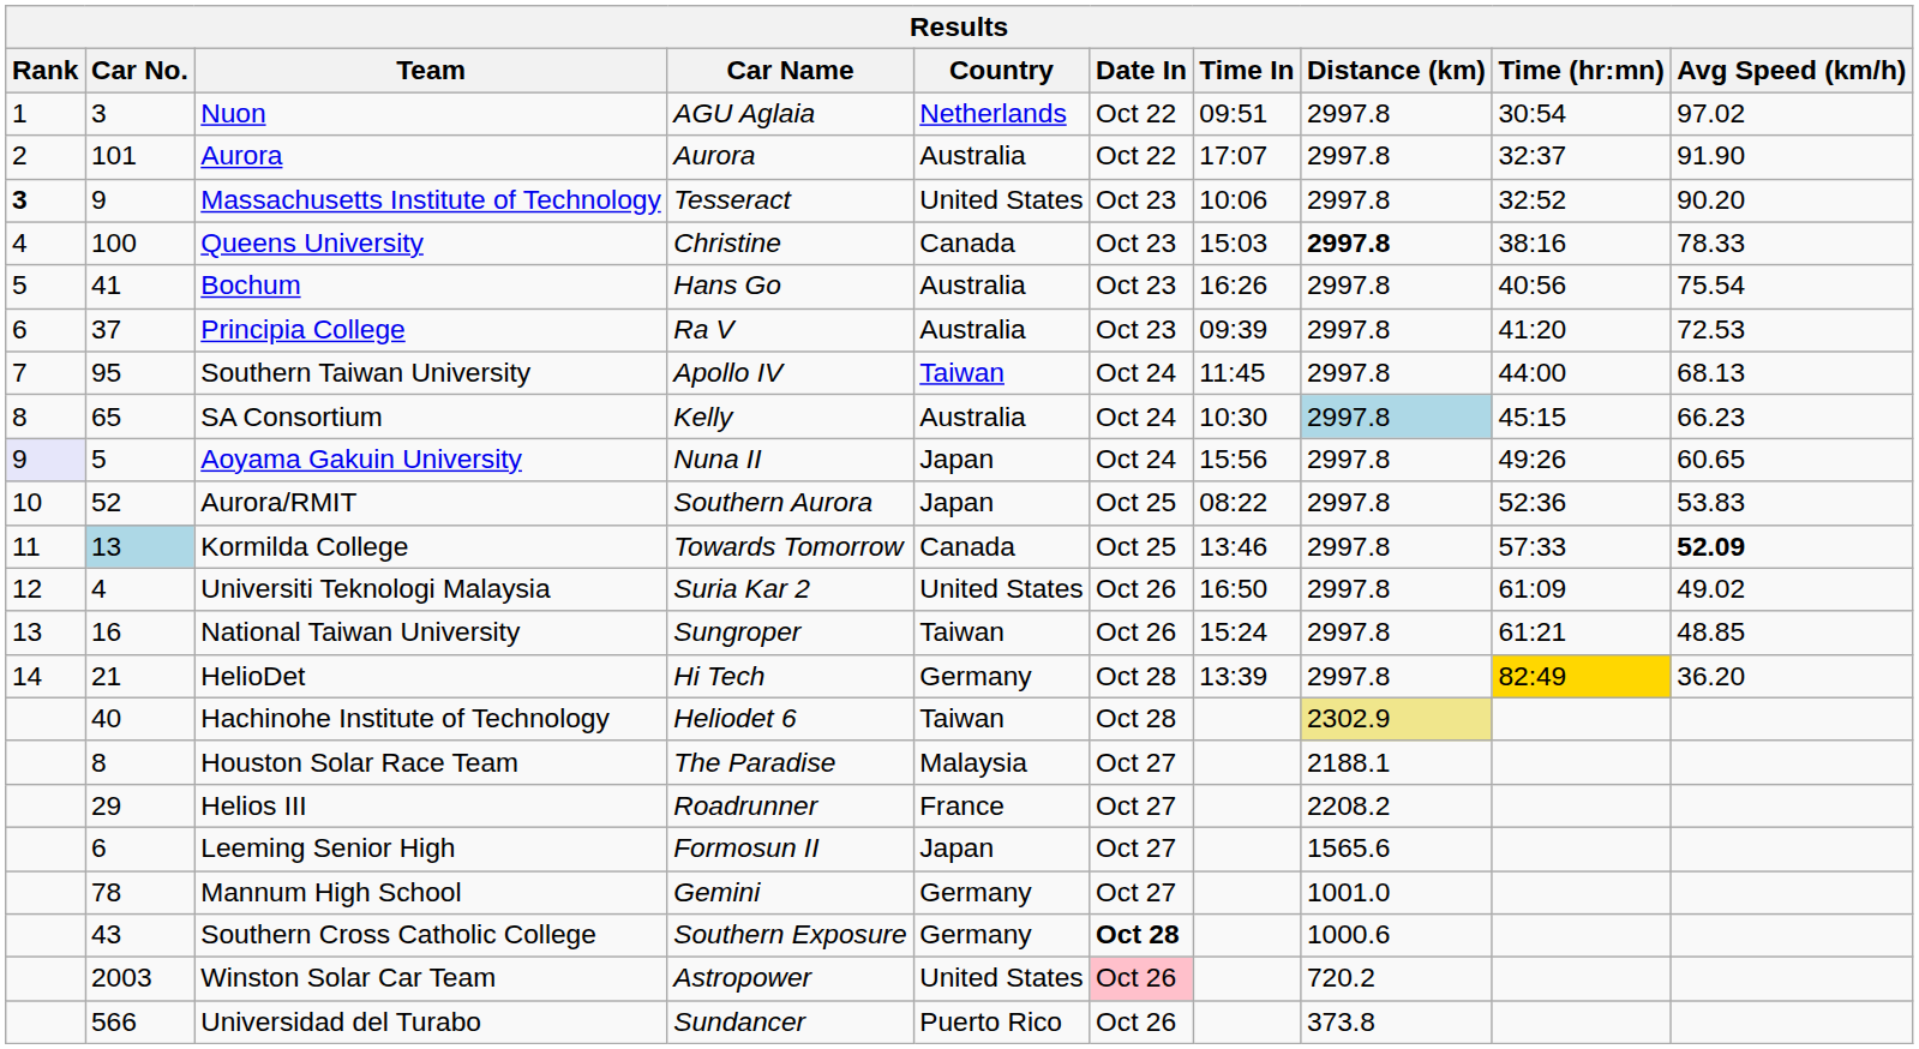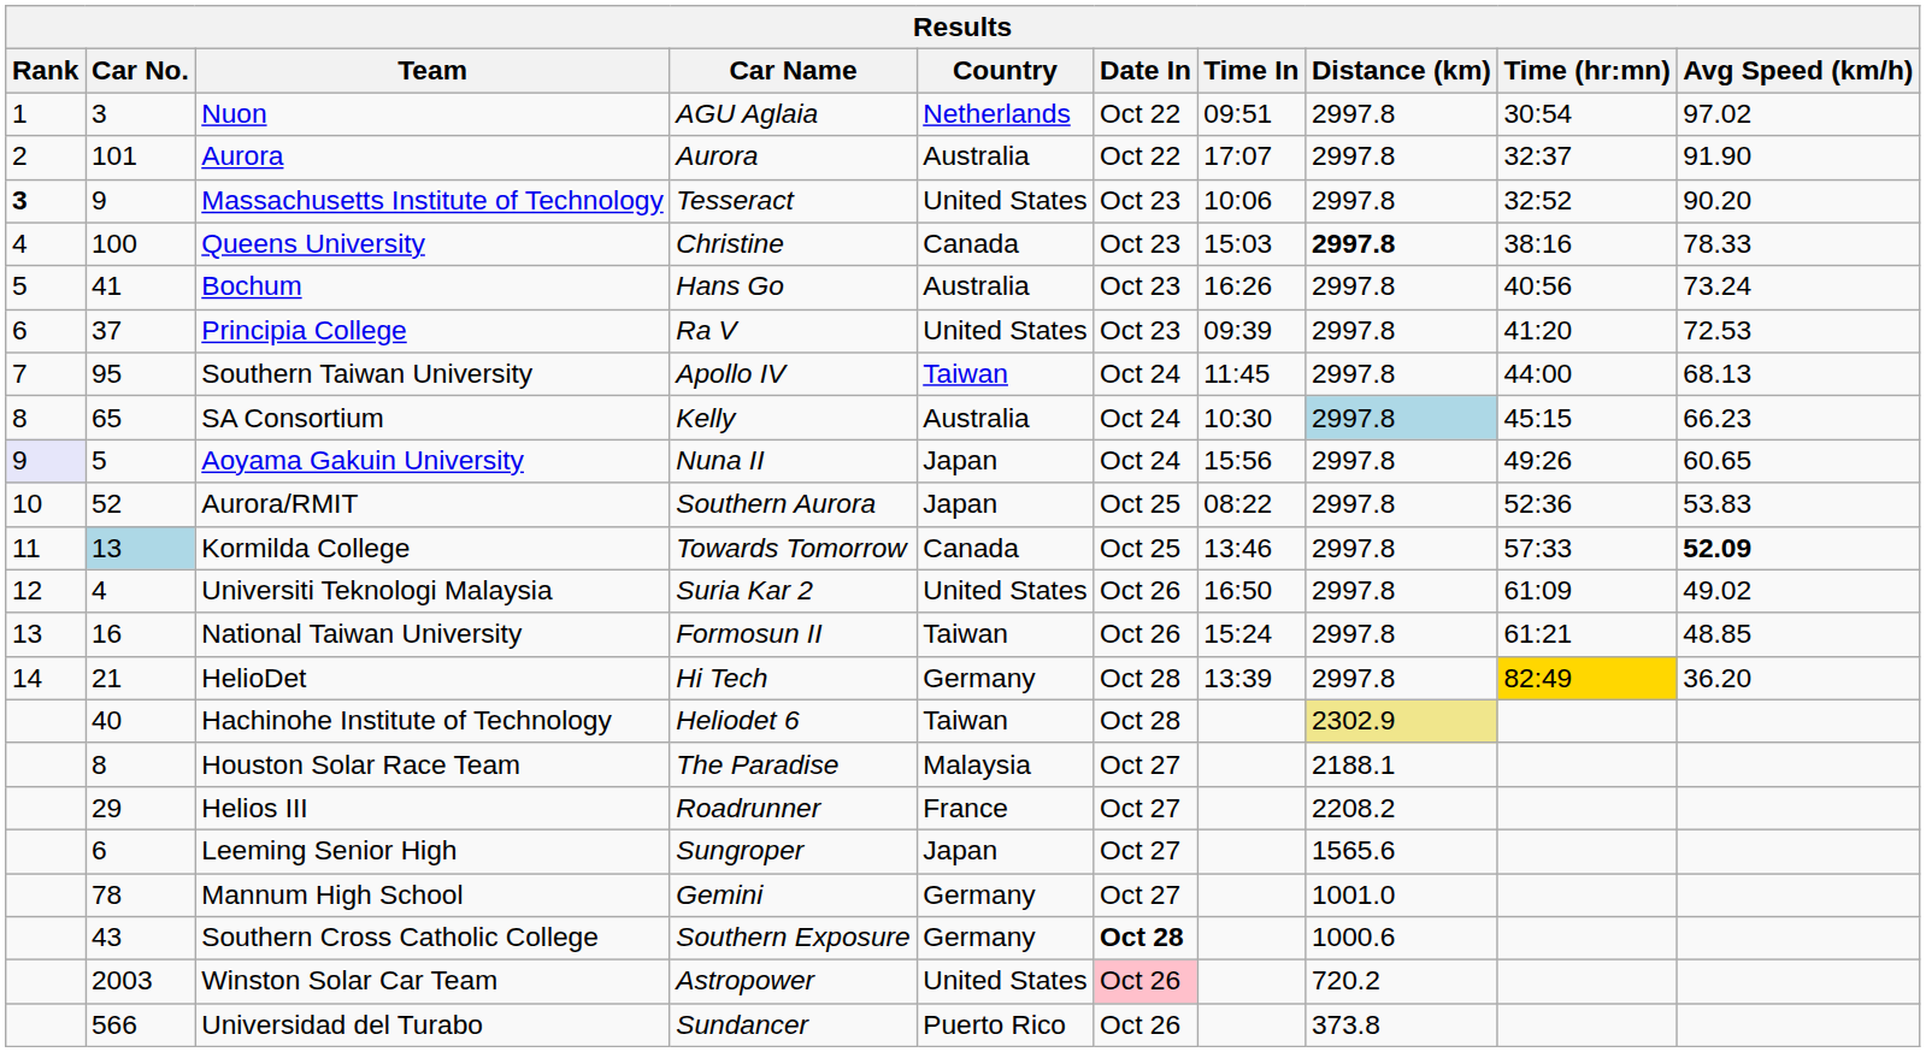Bochum | Avg Speed (km/h): 75.54 -> 73.24
Principia College | Country: Australia -> United States
National Taiwan University | Car Name: Sungroper -> Formosun II
Leeming Senior High | Car Name: Formosun II -> Sungroper
